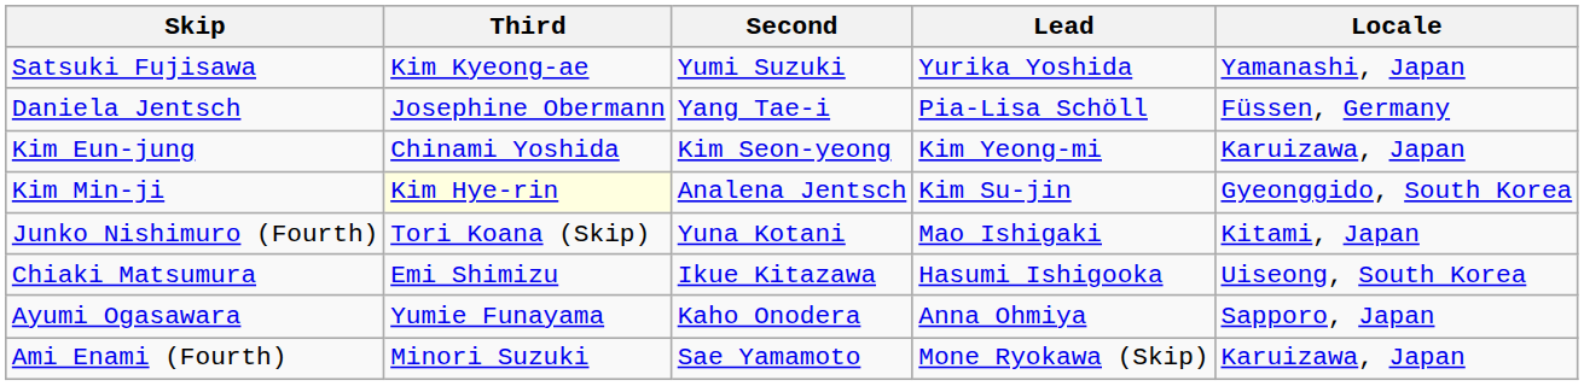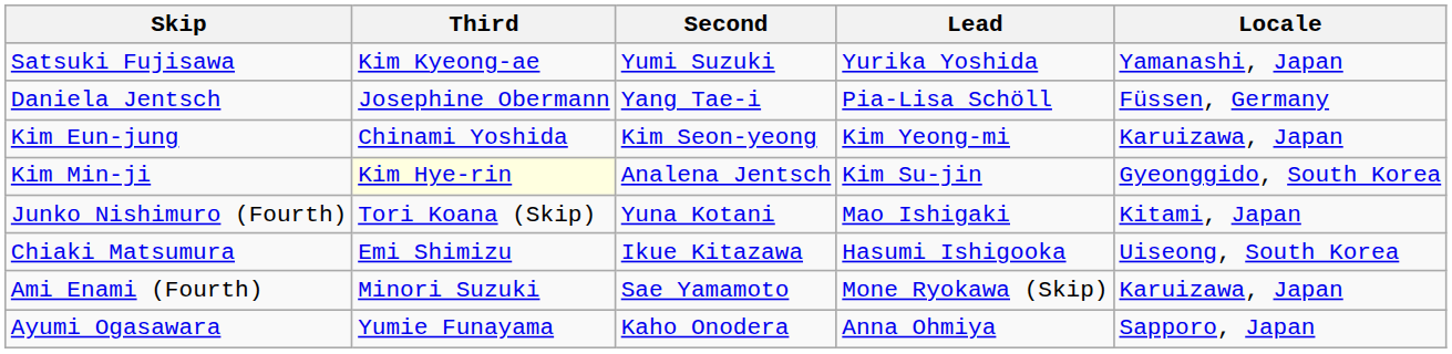rows swapped: Ayumi Ogasawara <-> Ami Enami (Fourth)
